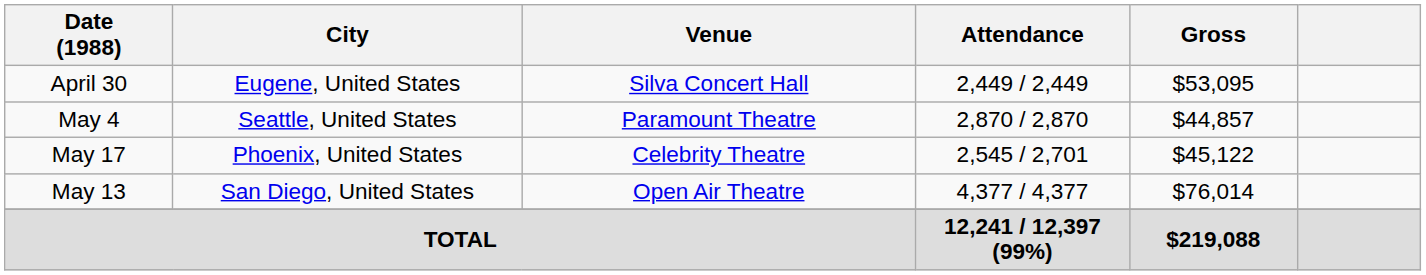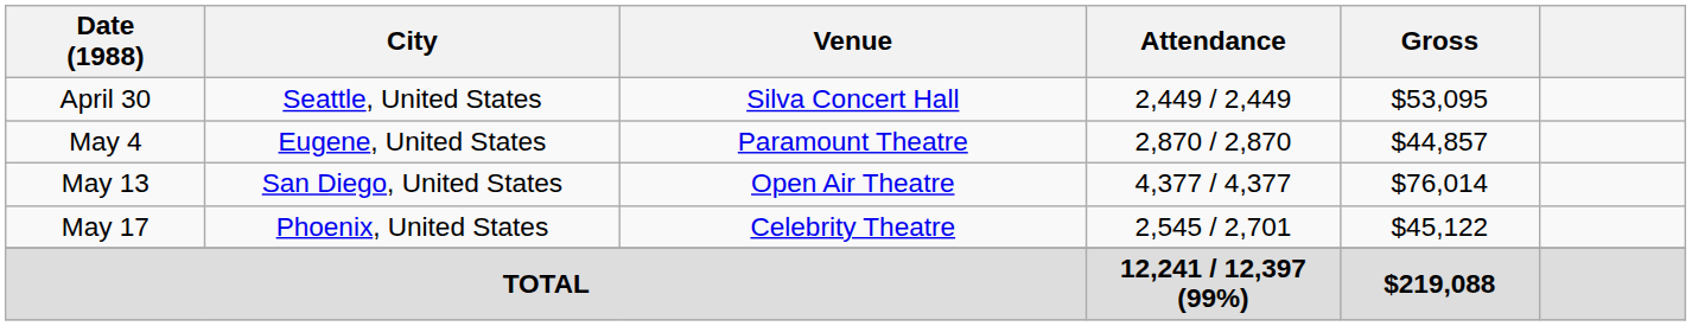April 30 | City: Eugene, United States -> Seattle, United States
May 4 | City: Seattle, United States -> Eugene, United States
rows swapped: May 13 <-> May 17
